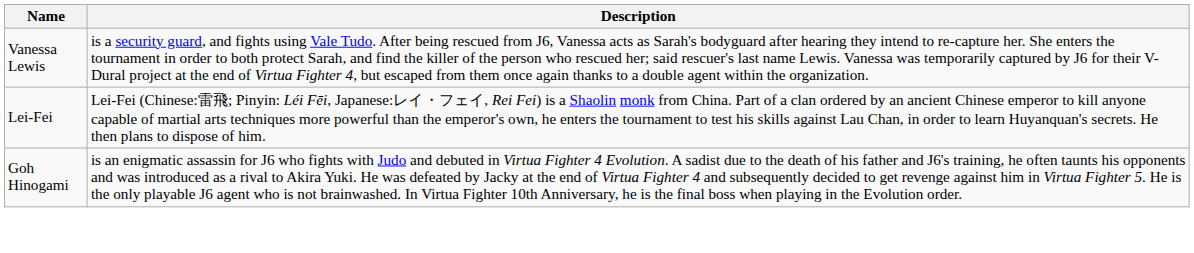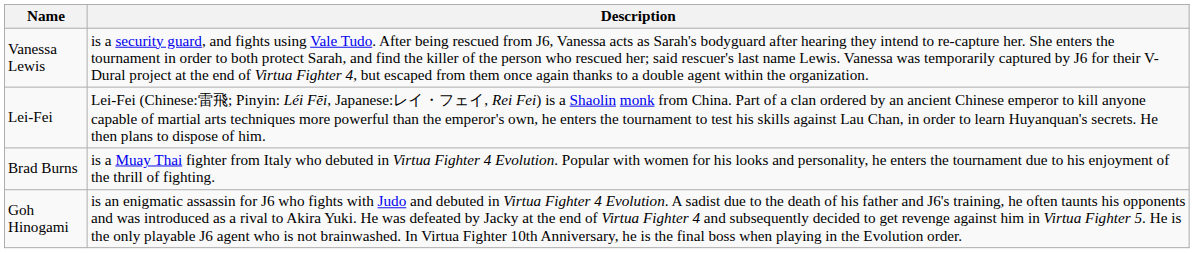+ row: Brad Burns | is a Muay Thai fighter from Italy who debuted in Virtua Fighter 4 Evolution. Popular with women for his looks and personality, he enters the tournament due to his enjoyment of the thrill of fighting.
